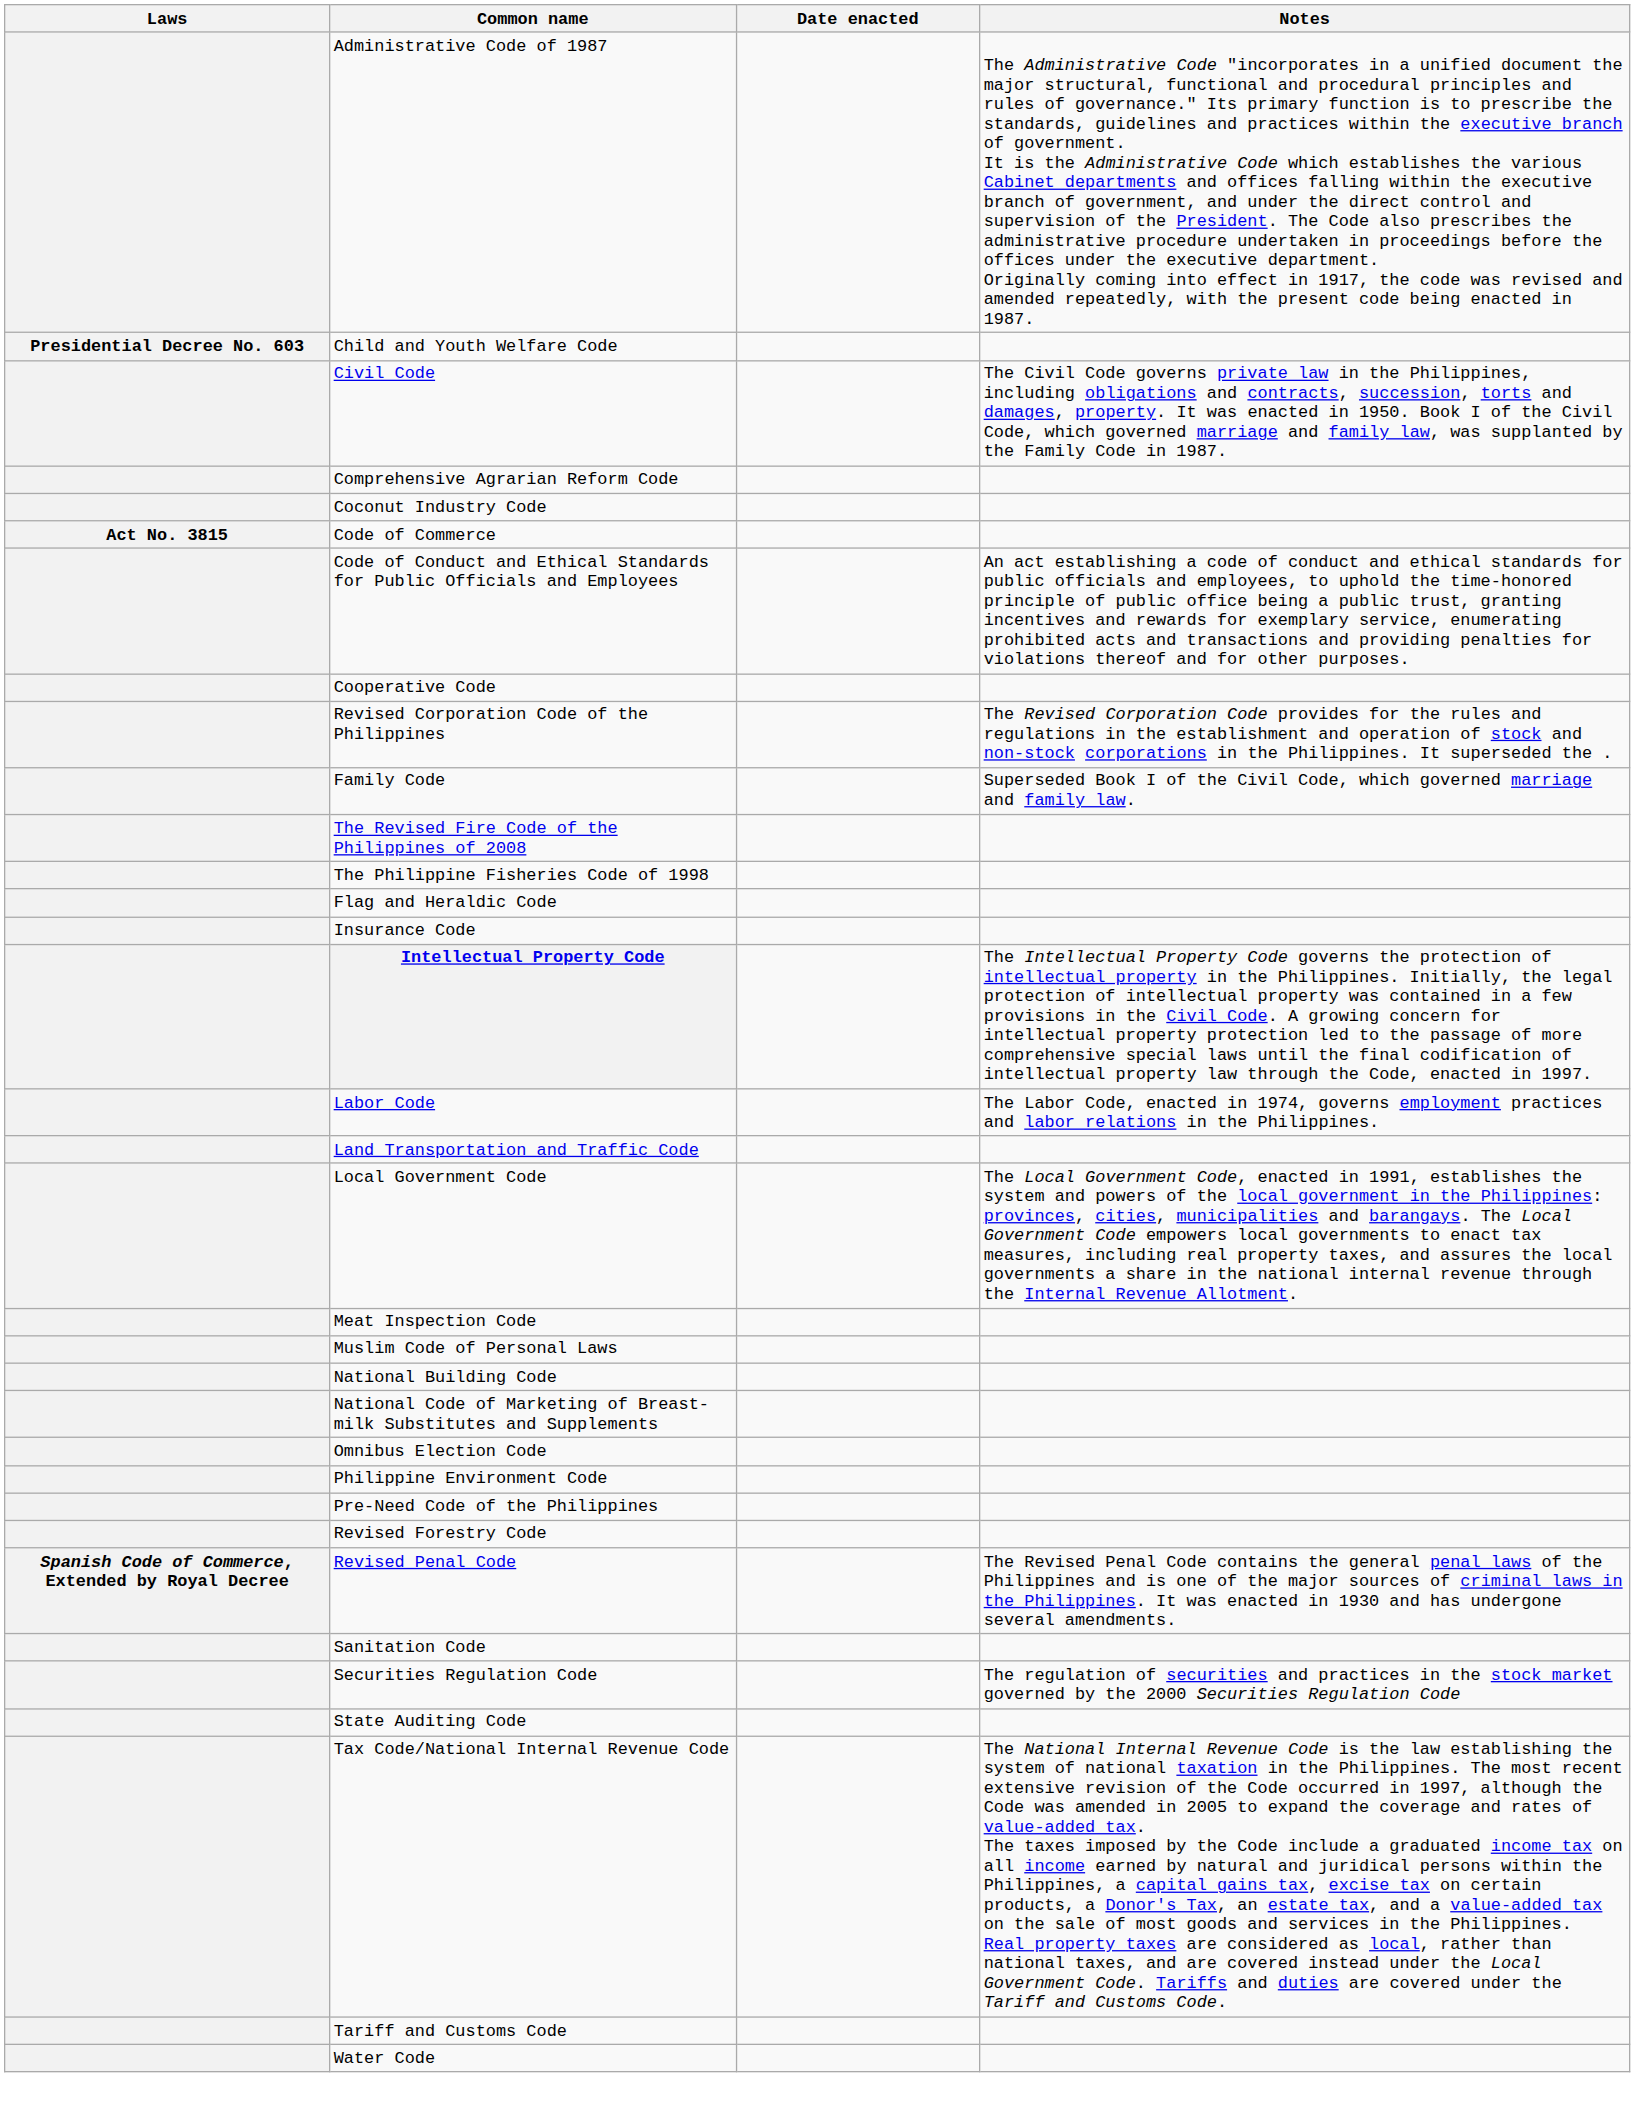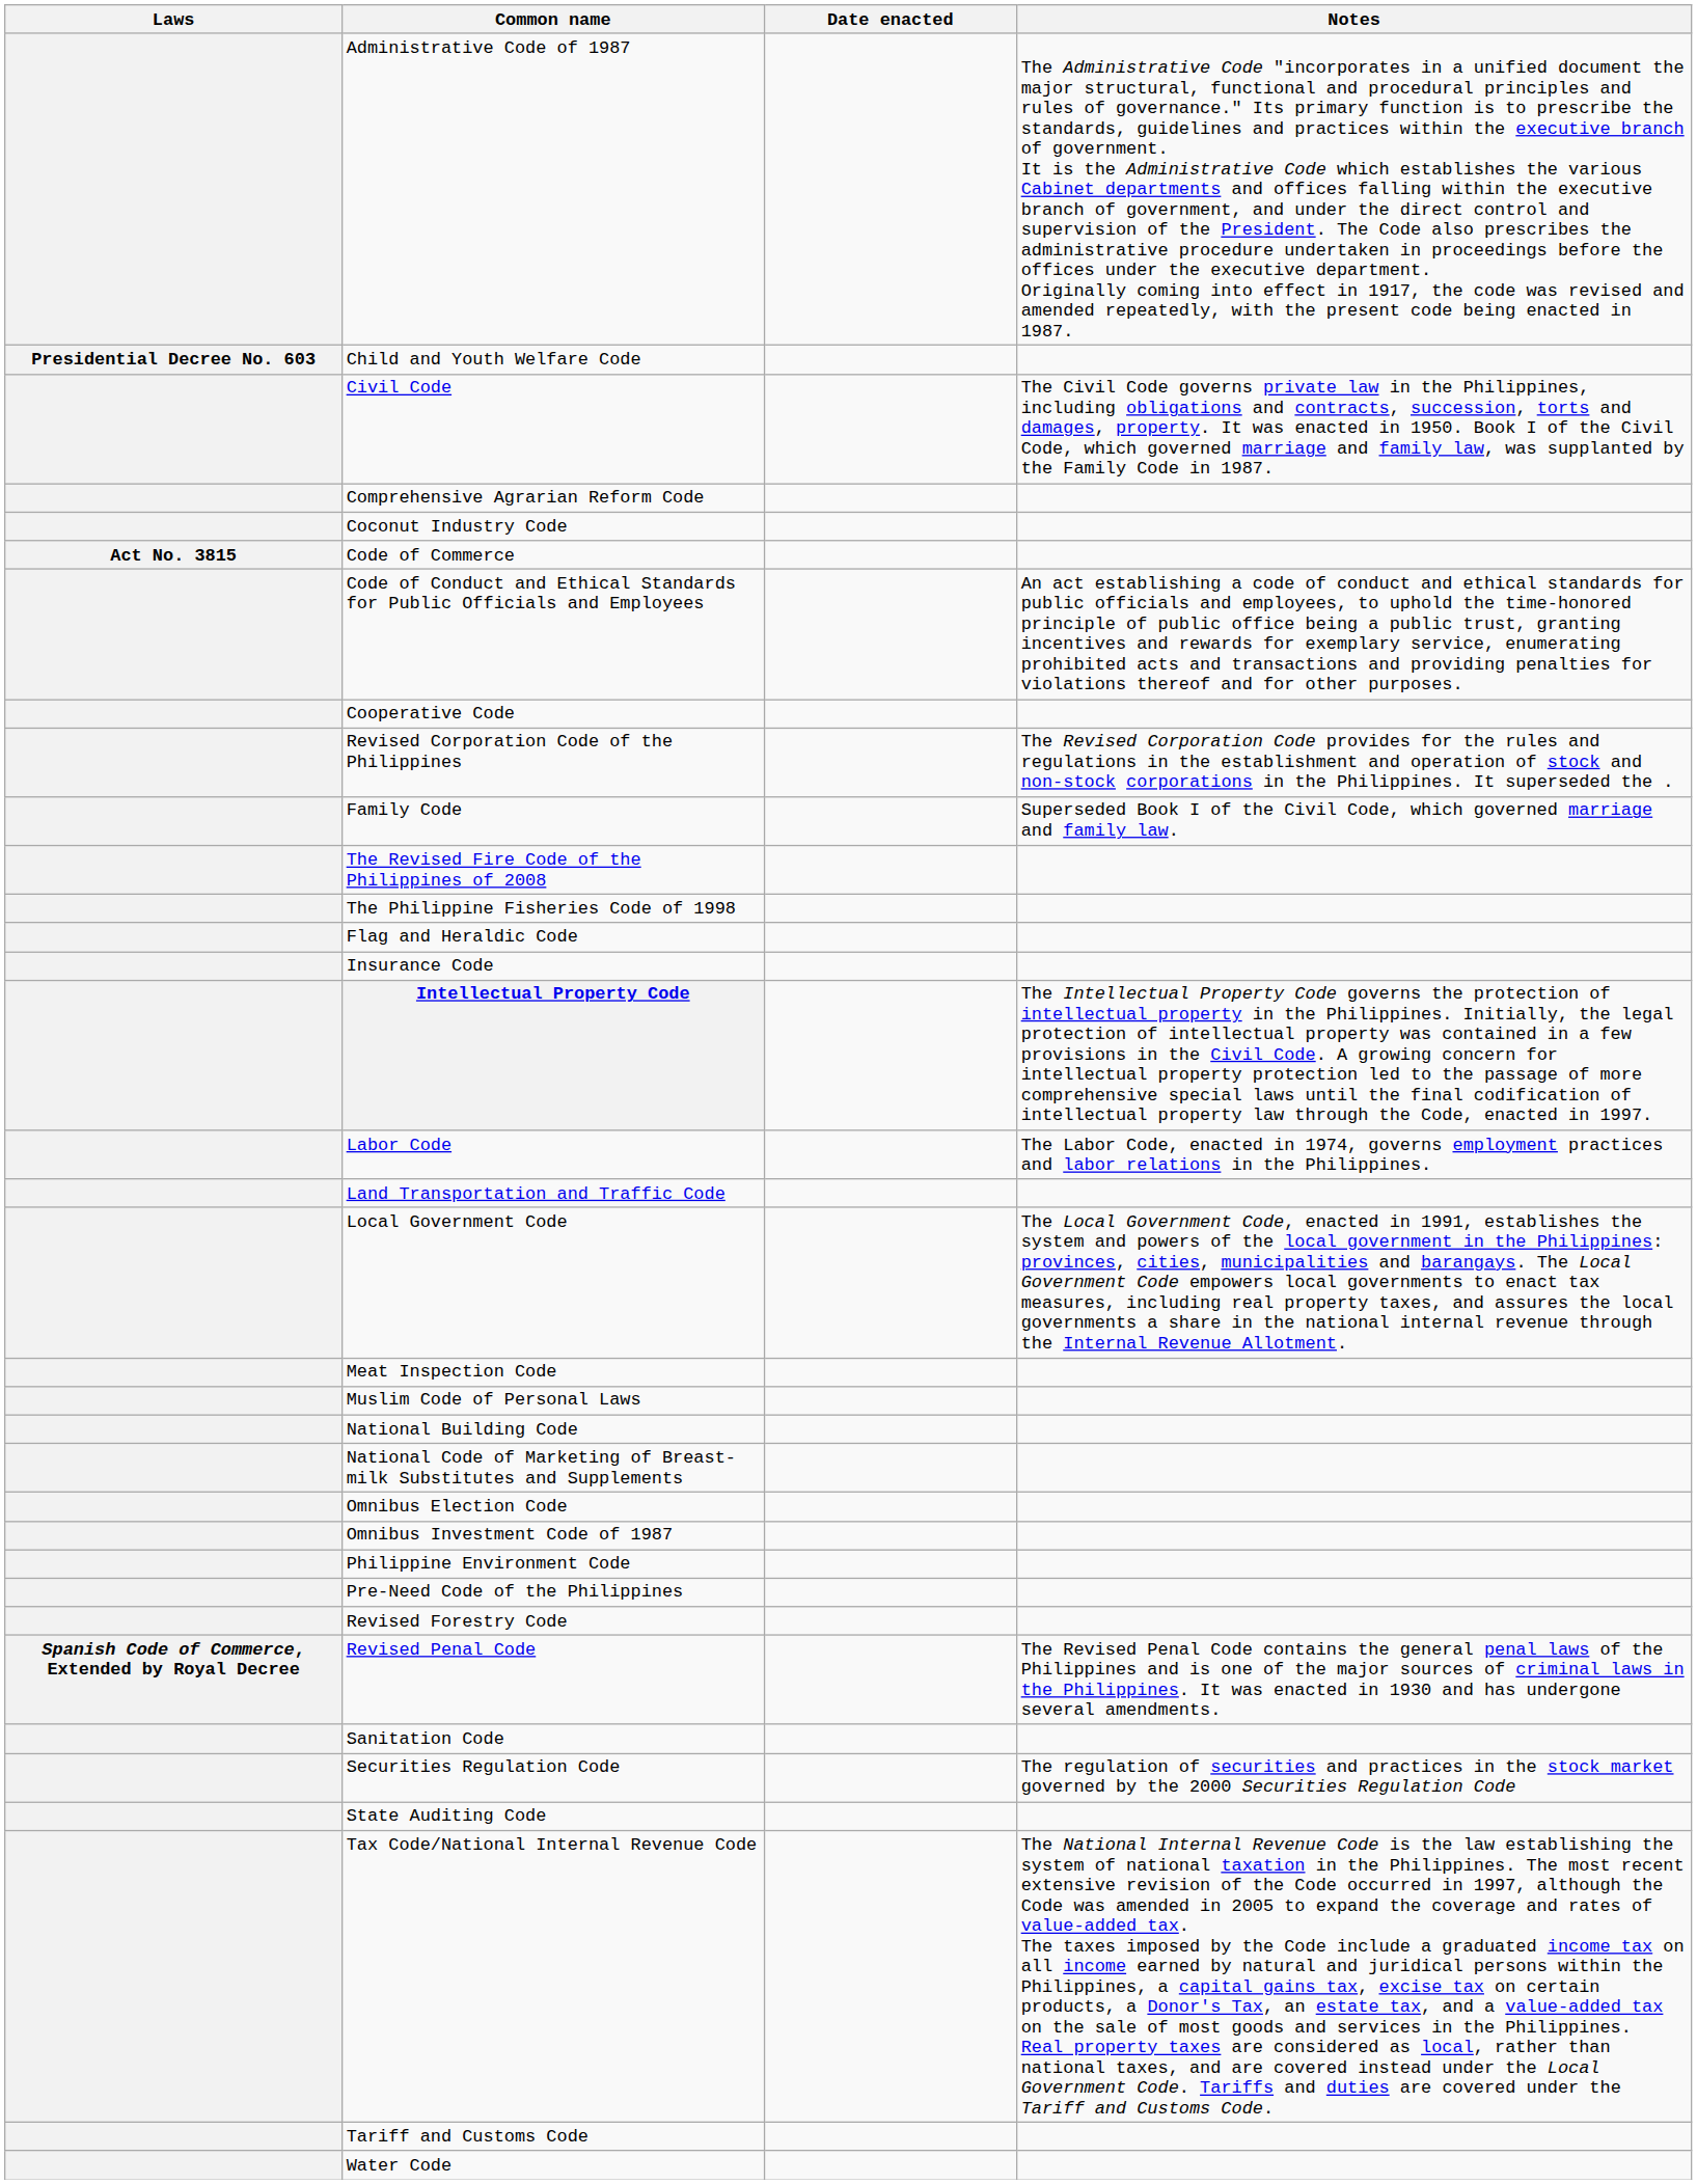+ row: Omnibus Investment Code of 1987
